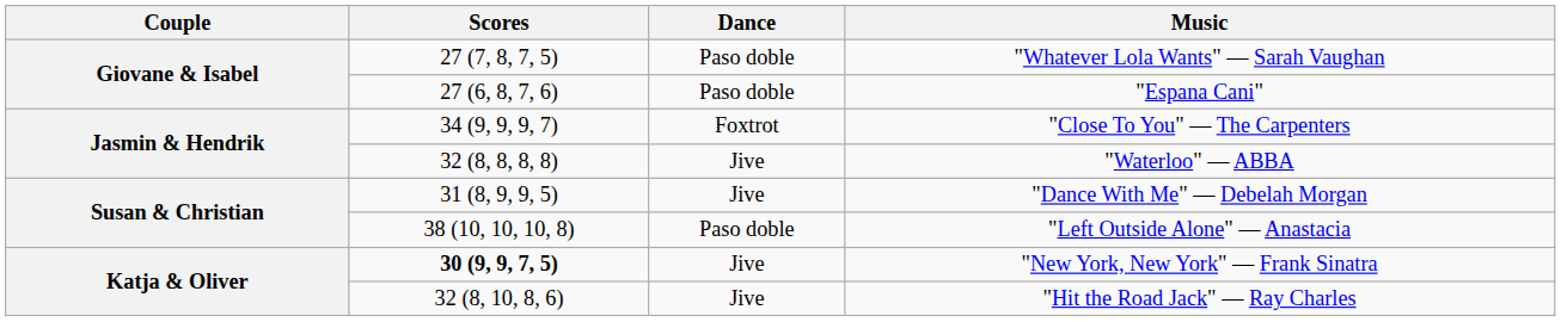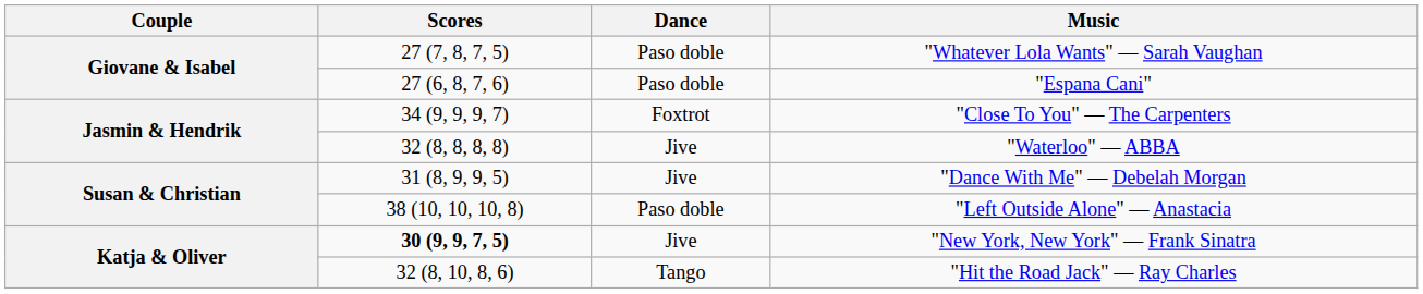"Hit the Road Jack" — Ray Charles | Dance: Jive -> Tango
